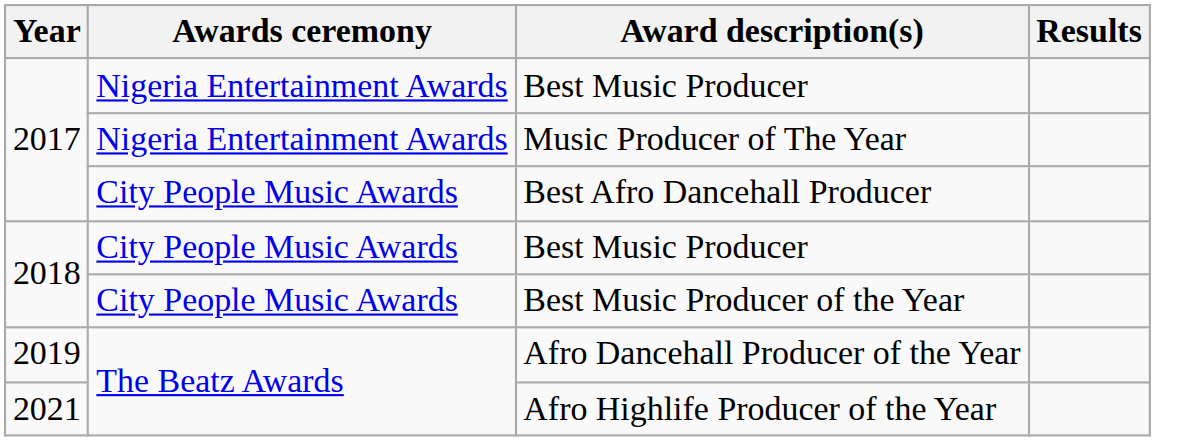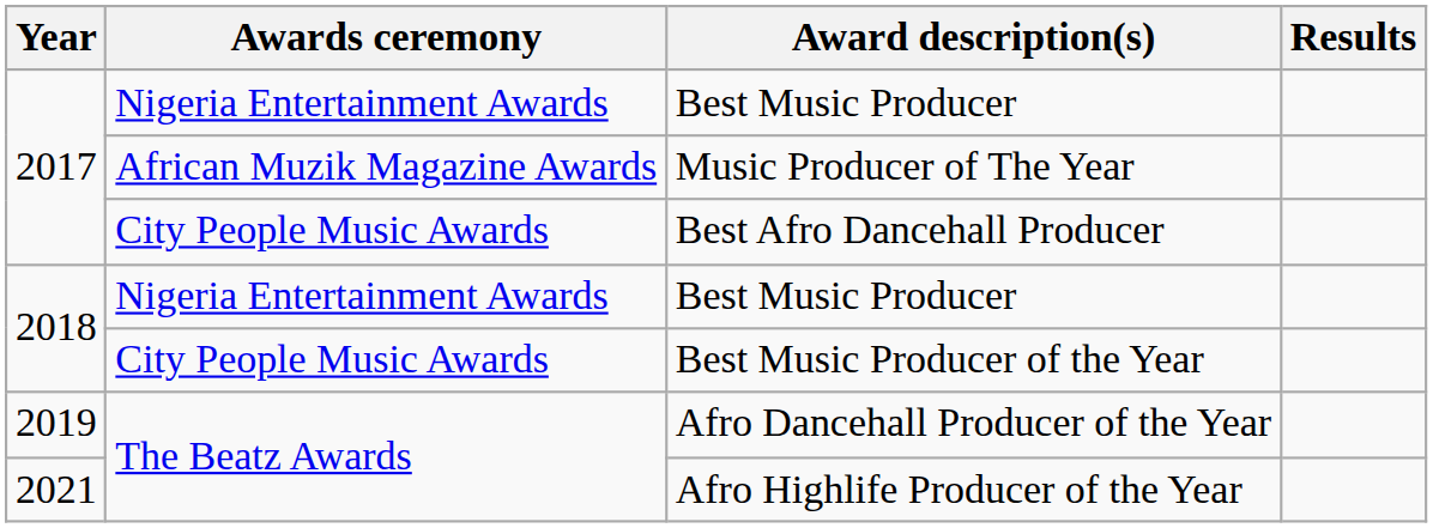Music Producer of The Year | Awards ceremony: Nigeria Entertainment Awards -> African Muzik Magazine Awards
2018 / Best Music Producer | Awards ceremony: City People Music Awards -> Nigeria Entertainment Awards
